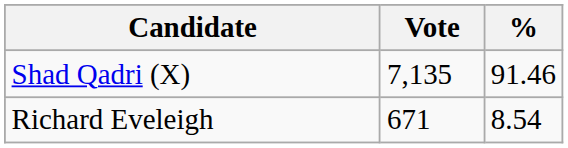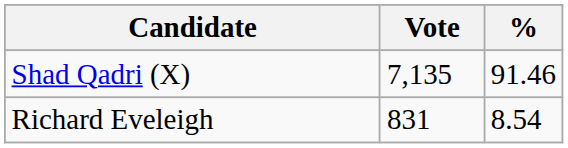Richard Eveleigh | Vote: 671 -> 831
